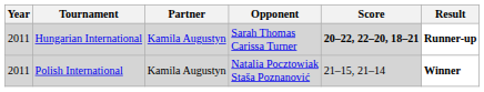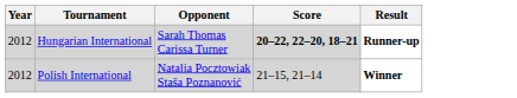- column: Partner | Kamila Augustyn | Kamila Augustyn
Hungarian International | Year: 2011 -> 2012
Polish International | Year: 2011 -> 2012
